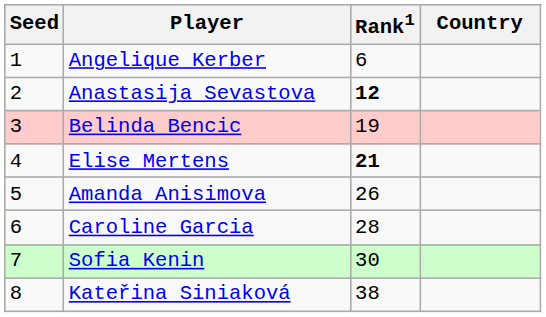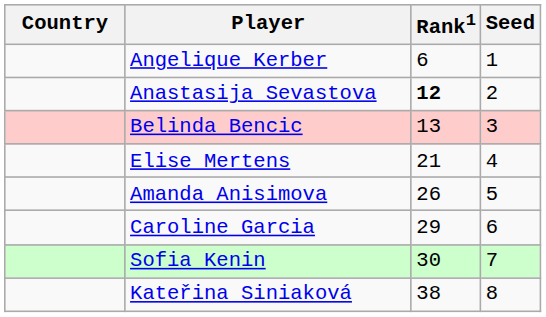columns swapped: Country <-> Seed
Belinda Bencic | Rank1: 19 -> 13
Elise Mertens | Rank1: bold -> normal
Caroline Garcia | Rank1: 28 -> 29
